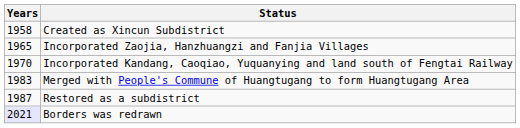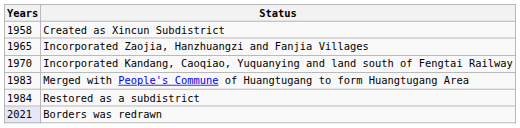Restored as a subdistrict | Years: 1987 -> 1984
